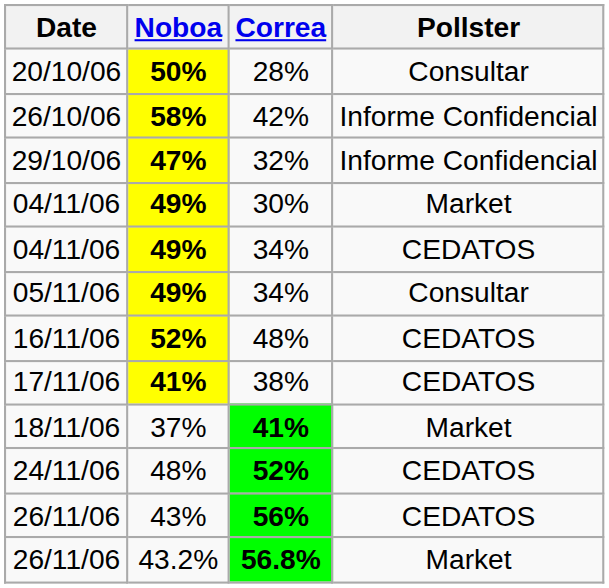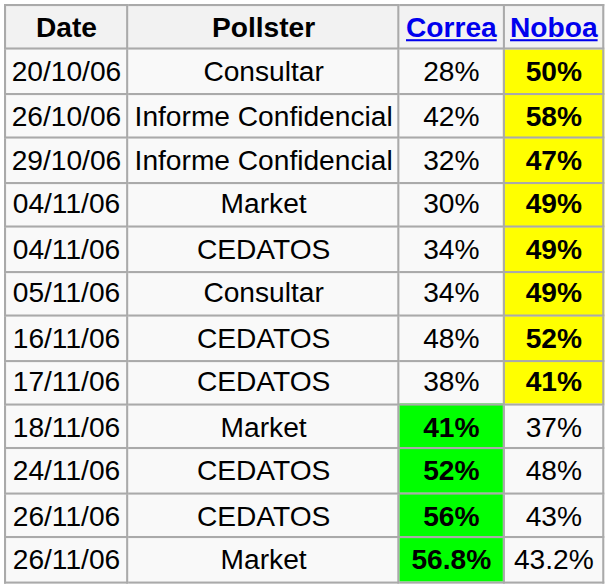columns swapped: Pollster <-> Noboa
